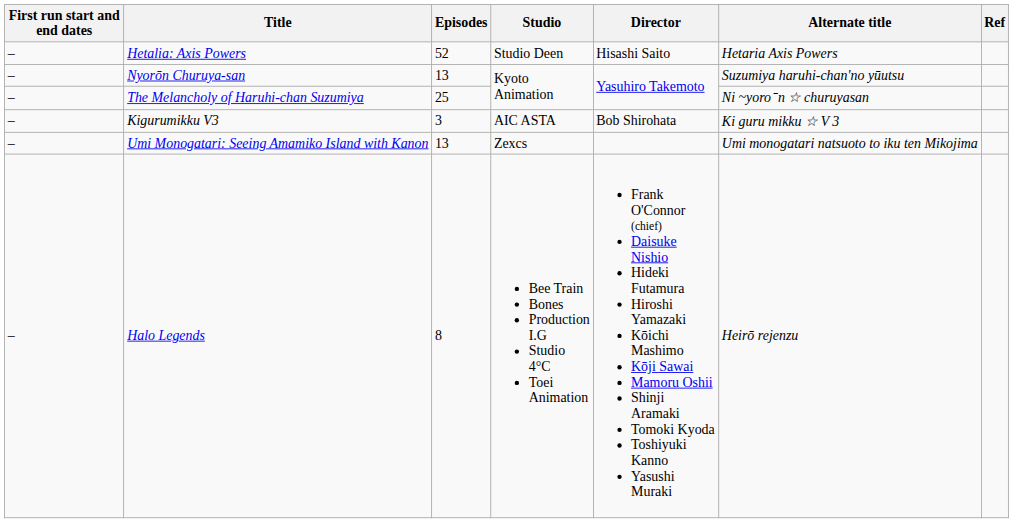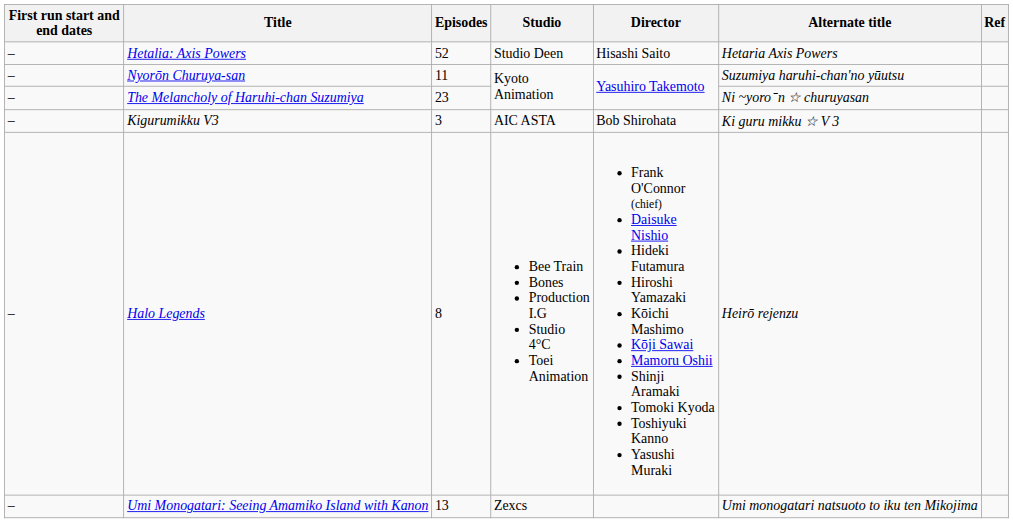Nyorōn Churuya-san | Episodes: 13 -> 11
The Melancholy of Haruhi-chan Suzumiya | Episodes: 25 -> 23
rows swapped: Umi Monogatari: Seeing Amamiko Island with Kanon <-> Halo Legends
